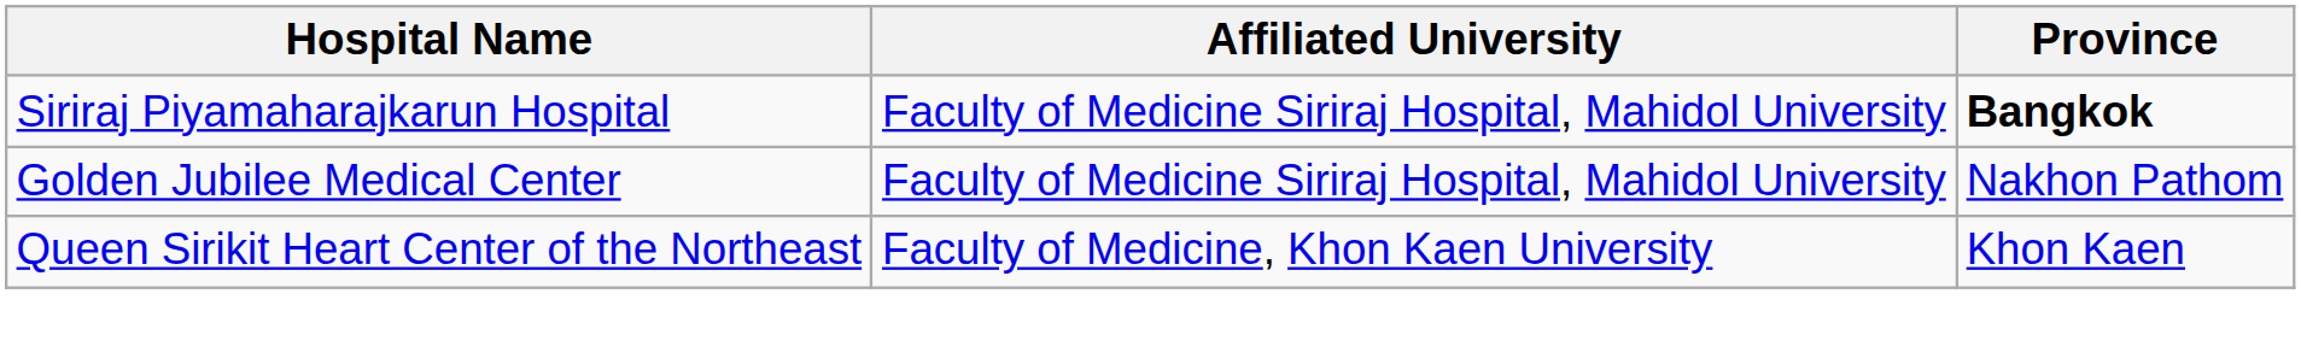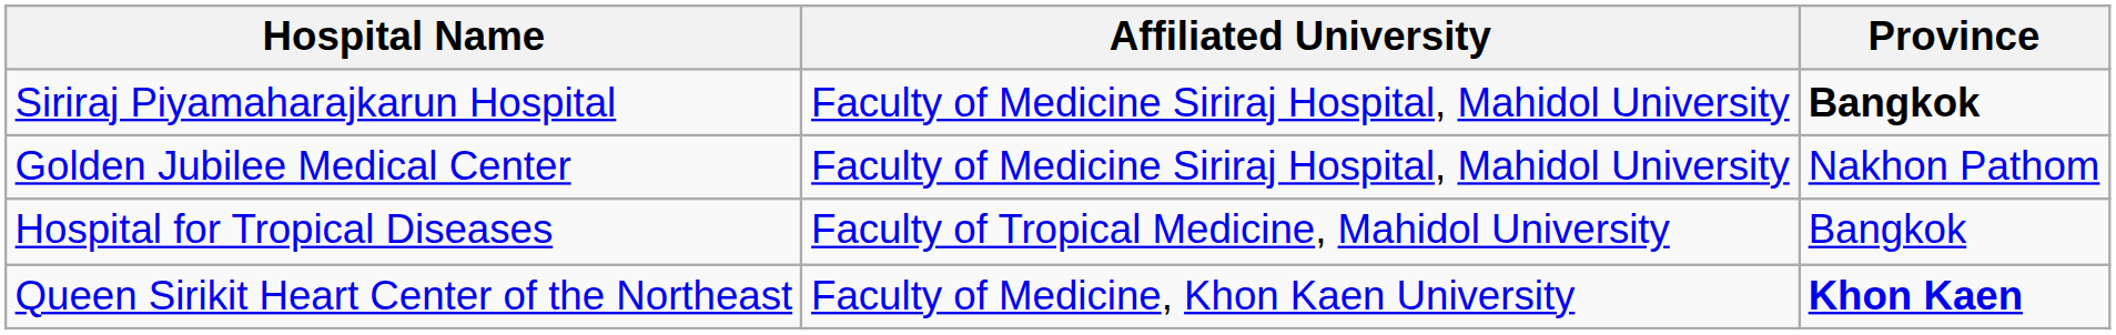+ row: Hospital for Tropical Diseases | Faculty of Tropical Medicine, Mahidol University | Bangkok
Queen Sirikit Heart Center of the Northeast | Province: normal -> bold
